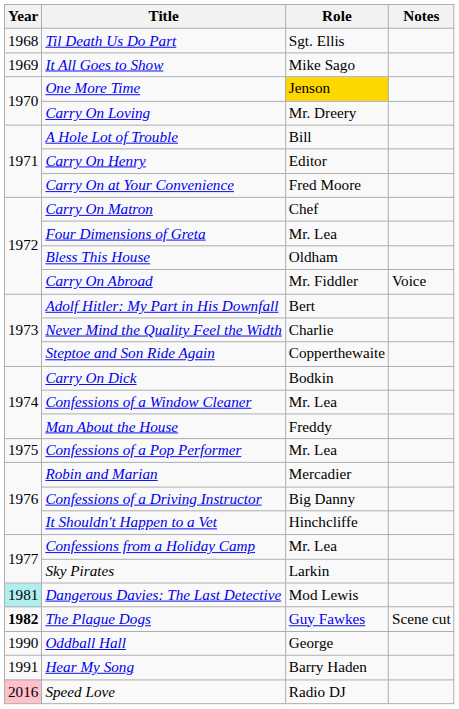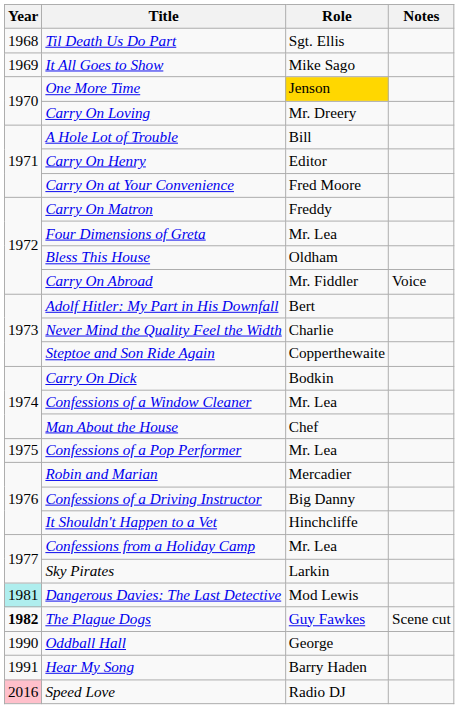Carry On Matron | Role: Chef -> Freddy
Man About the House | Role: Freddy -> Chef
